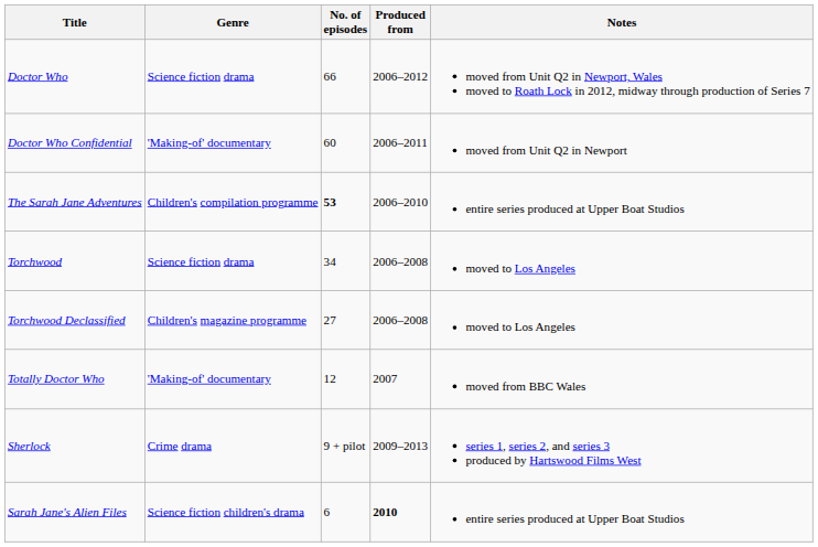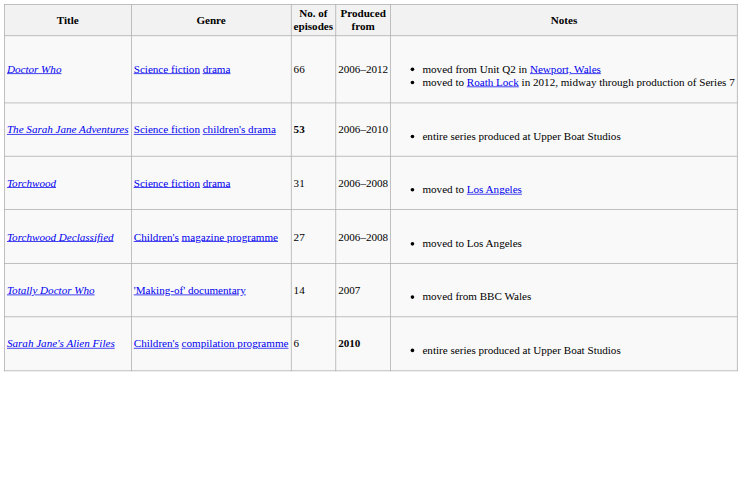- row: Doctor Who Confidential | 'Making-of' documentary | 60 | 2006–2011 | moved from Unit Q2 in Newport
The Sarah Jane Adventures | Genre: Children's compilation programme -> Science fiction children's drama
Torchwood | No. of episodes: 34 -> 31
Totally Doctor Who | No. of episodes: 12 -> 14
- row: Sherlock | Crime drama | 9 + pilot | 2009–2013 | series 1, series 2, and series 3 produced by Hartswood Films West
Sarah Jane's Alien Files | Genre: Science fiction children's drama -> Children's compilation programme
